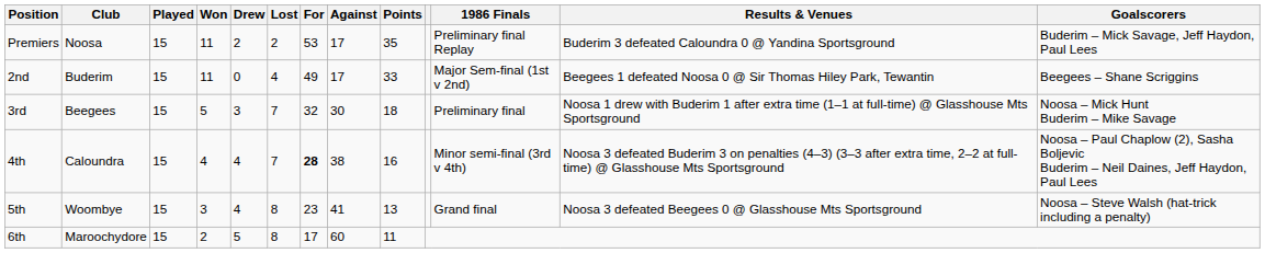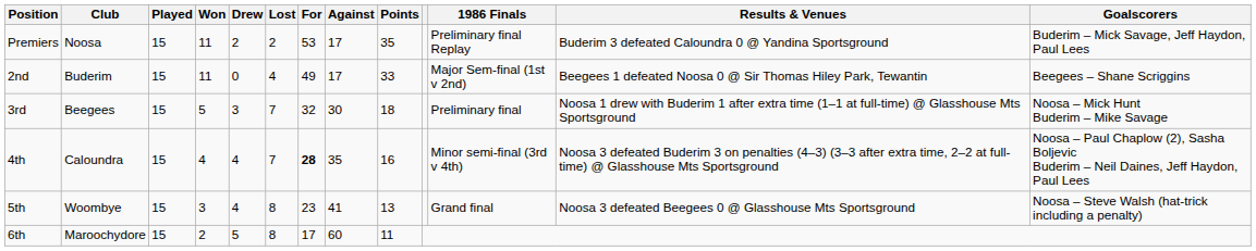4th | Against: 38 -> 35
